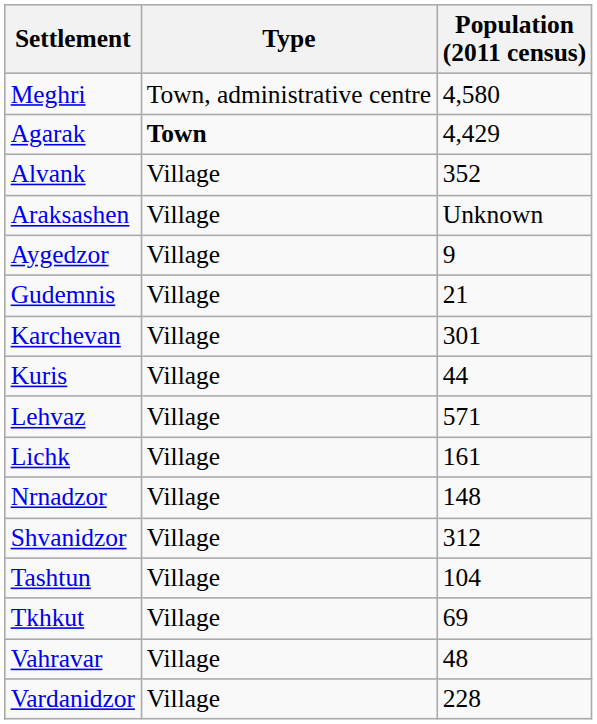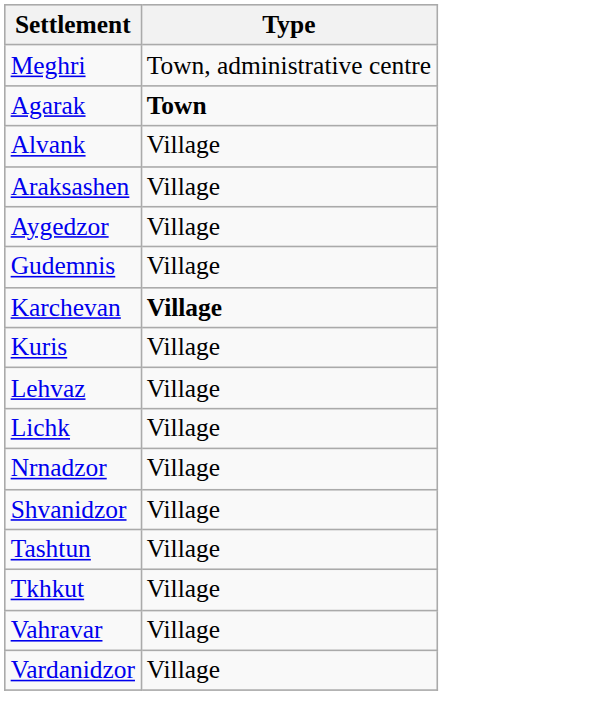- column: Population (2011 census) | 4,580 | 4,429 | 352 | Unknown | 9 | 21 | 301 | 44 | 571 | 161 | 148 | 312 | 104 | 69 | 48 | 228
Karchevan | Type: normal -> bold
